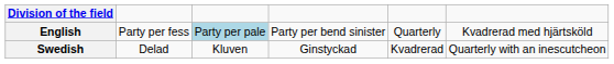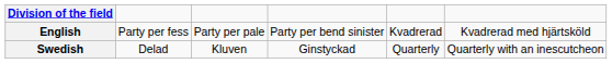English | column 3: lightblue background -> no background
English | column 5: Quarterly -> Kvadrerad
Swedish | column 5: Kvadrerad -> Quarterly
